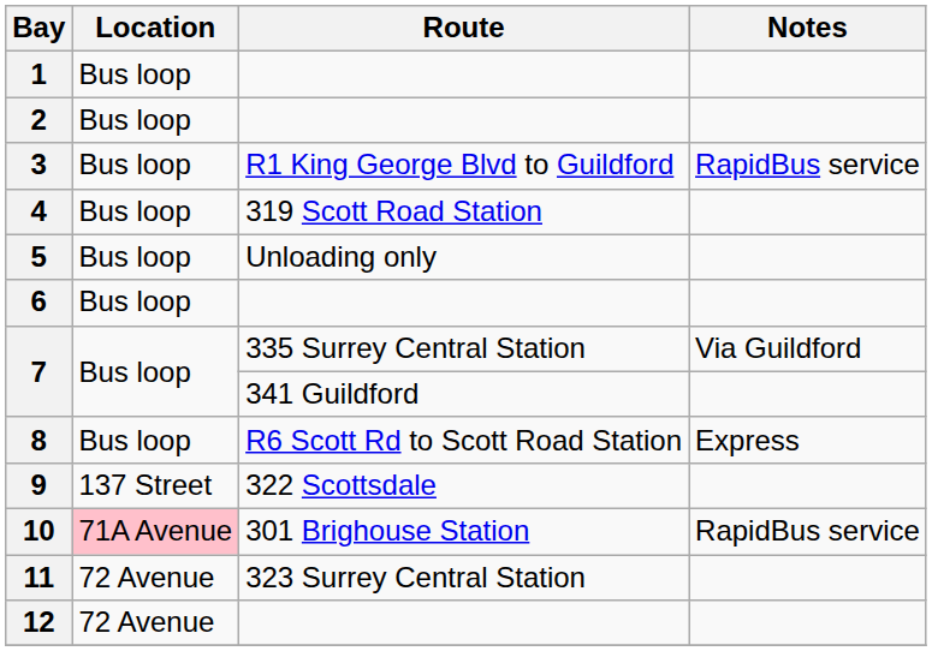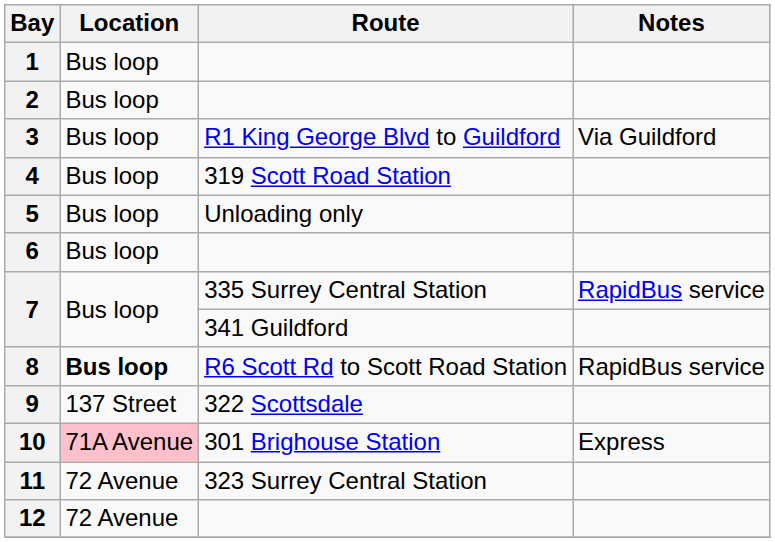3 | Notes: RapidBus service -> Via Guildford
7 / 335 Surrey Central Station | Notes: Via Guildford -> RapidBus service
8 | Location: normal -> bold
8 | Notes: Express -> RapidBus service
10 | Notes: RapidBus service -> Express
